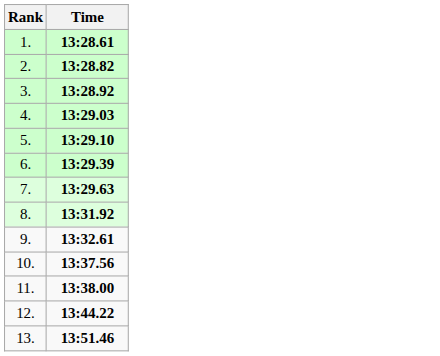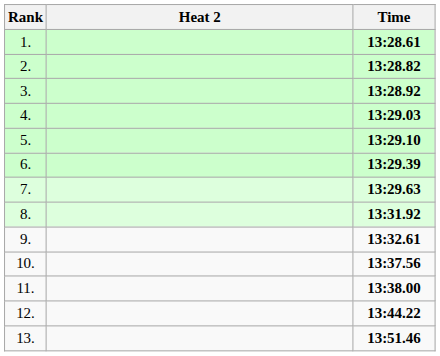+ column: Heat 2
